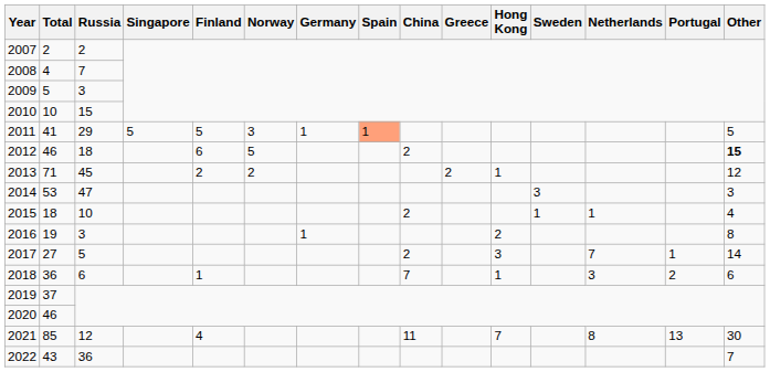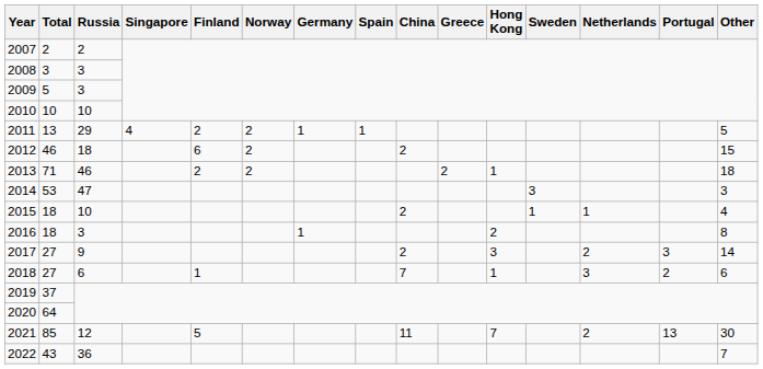2008 | Total: 4 -> 3
2008 | Russia: 7 -> 3
2010 | Russia: 15 -> 10
2011 | Total: 41 -> 13
2011 | Singapore: 5 -> 4
2011 | Finland: 5 -> 2
2011 | Norway: 3 -> 2
2011 | Spain: lightsalmon background -> no background
2012 | Norway: 5 -> 2
2012 | Other: bold -> normal
2013 | Russia: 45 -> 46
2013 | Other: 12 -> 18
2016 | Total: 19 -> 18
2017 | Russia: 5 -> 9
2017 | Netherlands: 7 -> 2
2017 | Portugal: 1 -> 3
2018 | Total: 36 -> 27
2020 | Total: 46 -> 64
2021 | Finland: 4 -> 5
2021 | Netherlands: 8 -> 2
